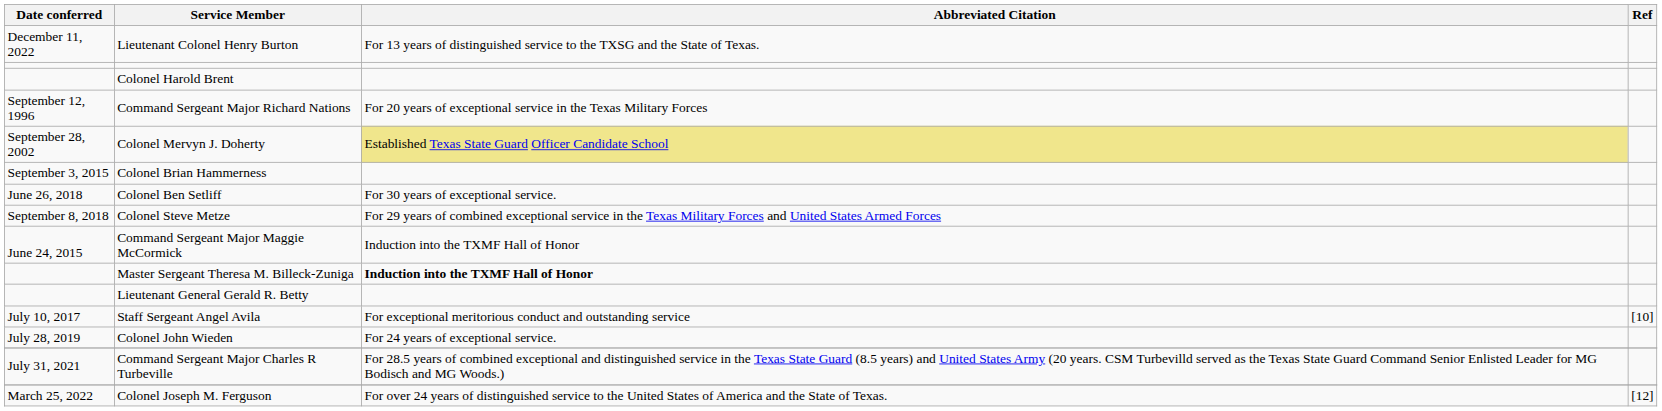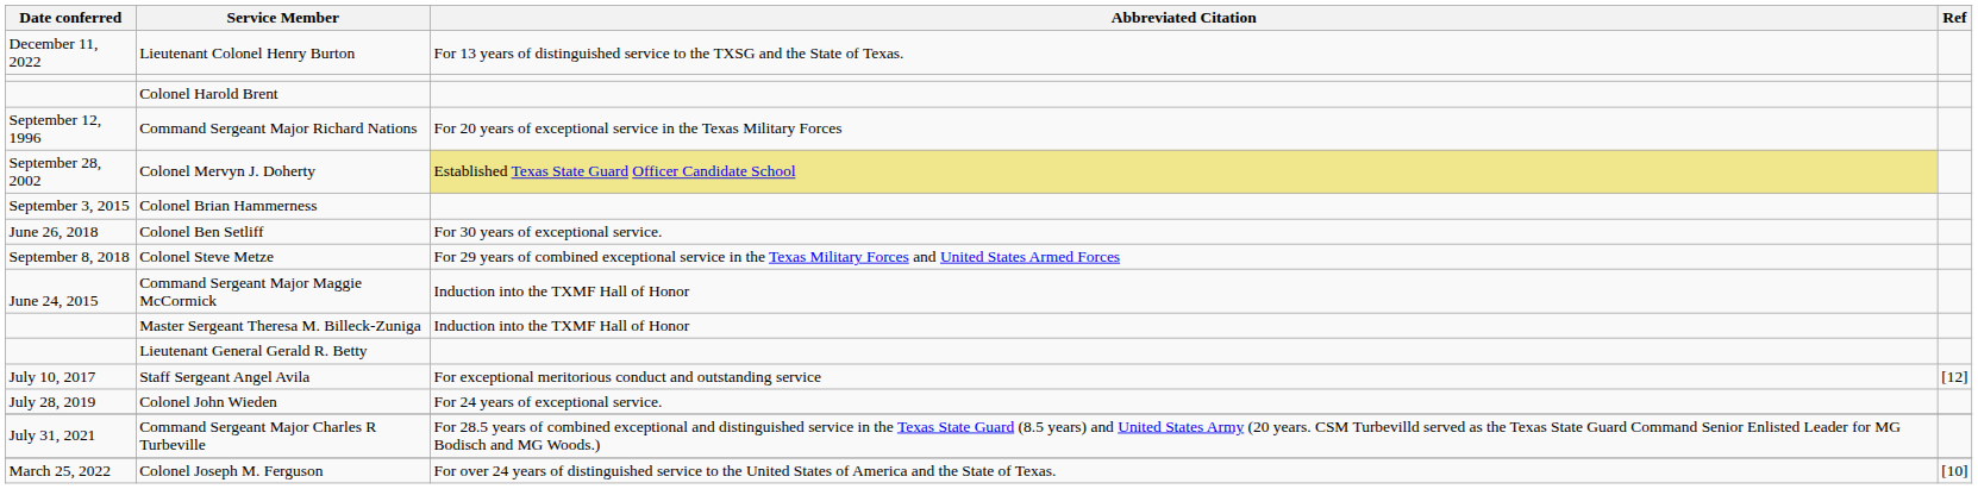Master Sergeant Theresa M. Billeck-Zuniga | Abbreviated Citation: bold -> normal
Staff Sergeant Angel Avila | Ref: [10] -> [12]
Colonel Joseph M. Ferguson | Ref: [12] -> [10]
